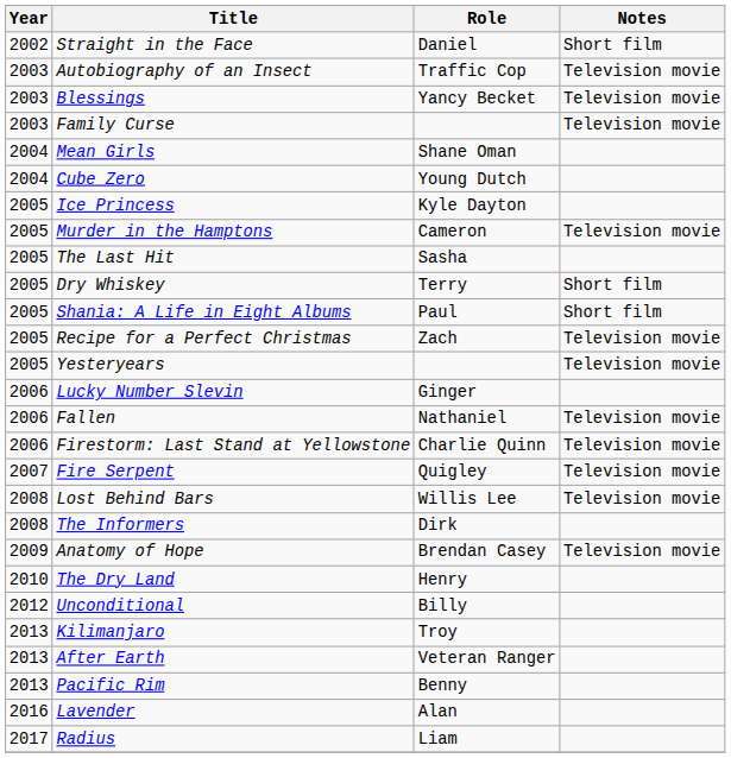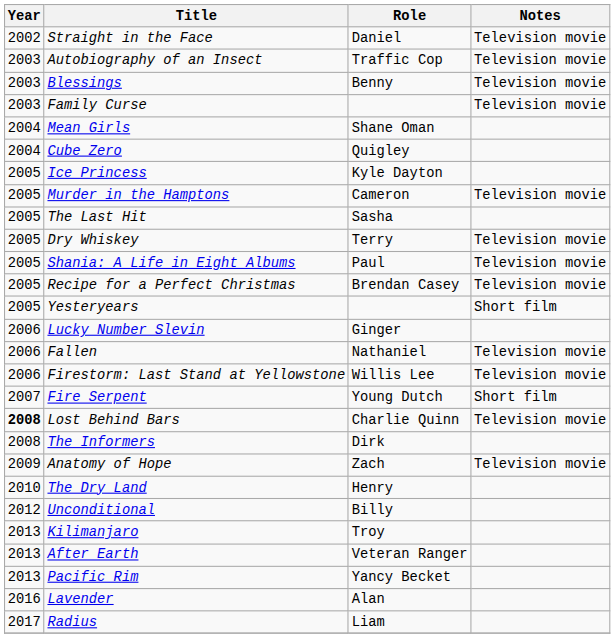Straight in the Face | Notes: Short film -> Television movie
Blessings | Role: Yancy Becket -> Benny
Cube Zero | Role: Young Dutch -> Quigley
Dry Whiskey | Notes: Short film -> Television movie
Shania: A Life in Eight Albums | Notes: Short film -> Television movie
Recipe for a Perfect Christmas | Role: Zach -> Brendan Casey
Yesteryears | Notes: Television movie -> Short film
Firestorm: Last Stand at Yellowstone | Role: Charlie Quinn -> Willis Lee
Fire Serpent | Role: Quigley -> Young Dutch
Fire Serpent | Notes: Television movie -> Short film
Lost Behind Bars | Year: normal -> bold
Lost Behind Bars | Role: Willis Lee -> Charlie Quinn
Anatomy of Hope | Role: Brendan Casey -> Zach
Pacific Rim | Role: Benny -> Yancy Becket
